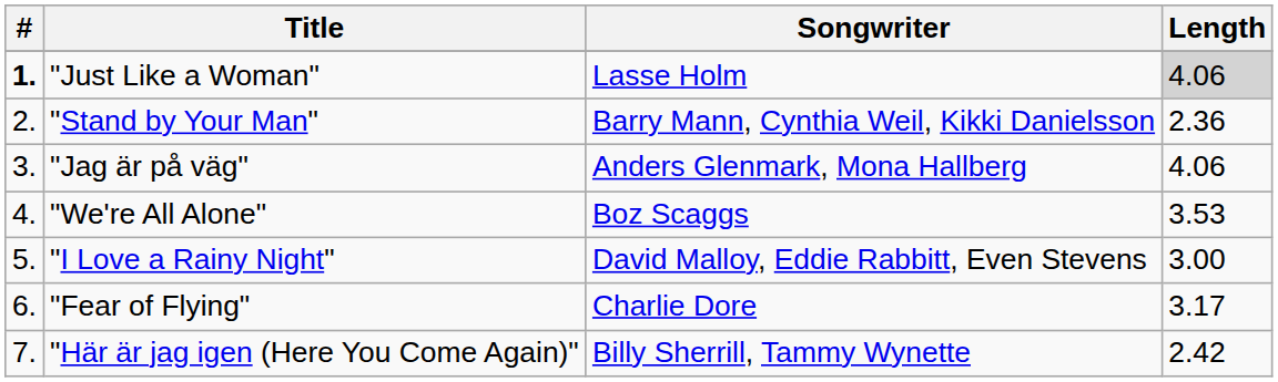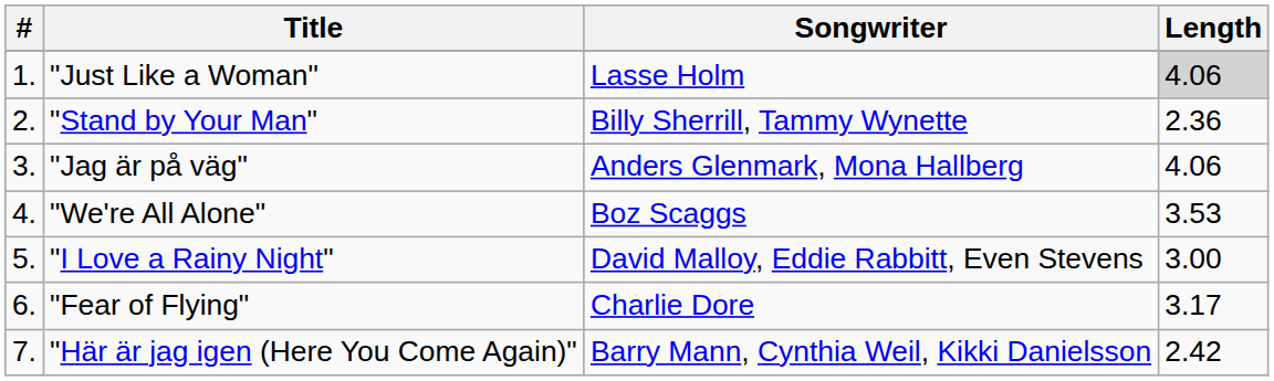"Just Like a Woman" | #: bold -> normal
"Stand by Your Man" | Songwriter: Barry Mann, Cynthia Weil, Kikki Danielsson -> Billy Sherrill, Tammy Wynette
"Här är jag igen (Here You Come Again)" | Songwriter: Billy Sherrill, Tammy Wynette -> Barry Mann, Cynthia Weil, Kikki Danielsson
